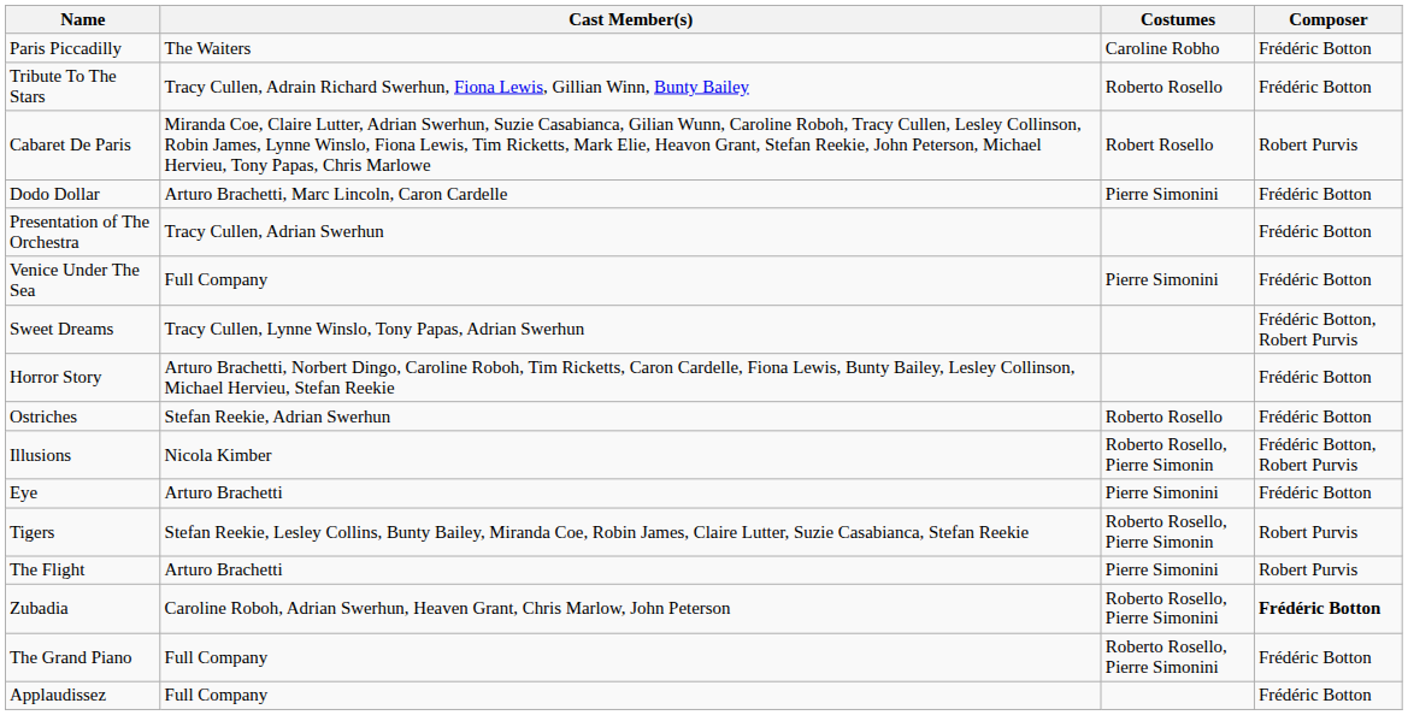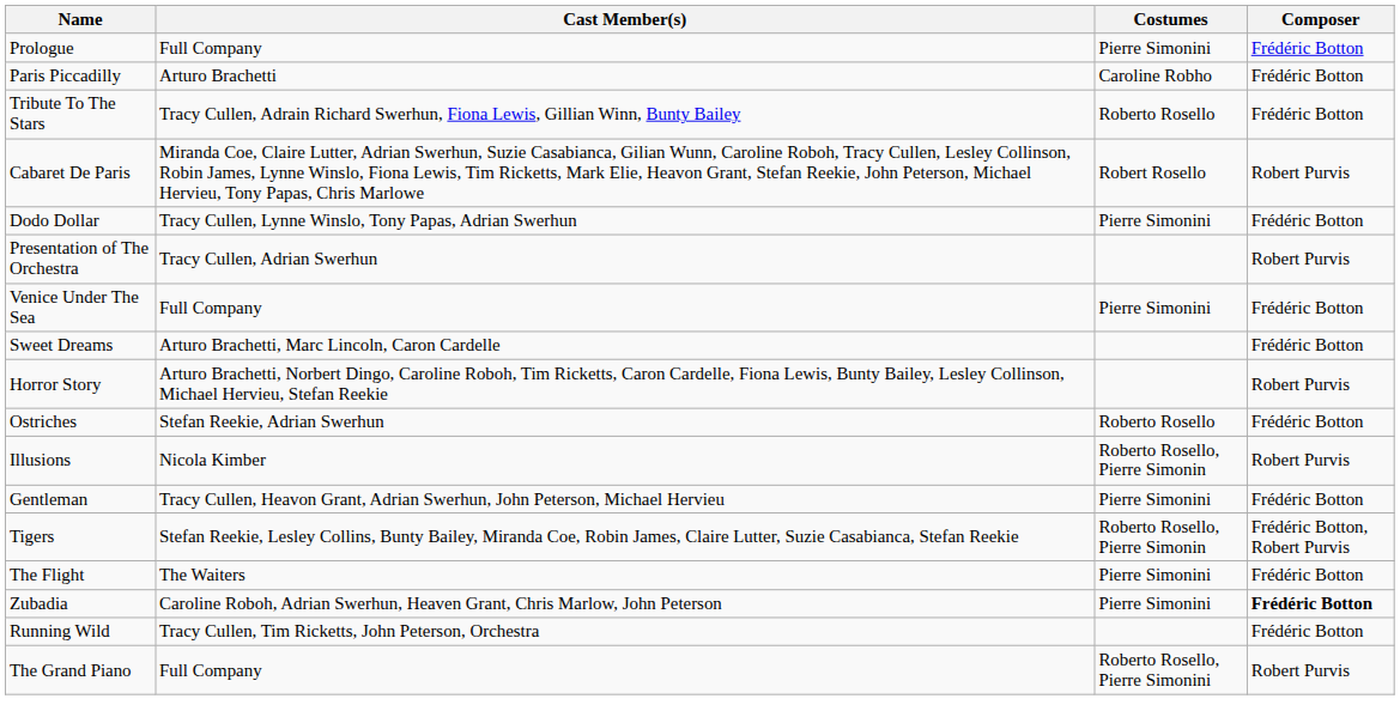+ row: Prologue | Full Company | Pierre Simonini | Frédéric Botton
Paris Piccadilly | Cast Member(s): The Waiters -> Arturo Brachetti
Dodo Dollar | Cast Member(s): Arturo Brachetti, Marc Lincoln, Caron Cardelle -> Tracy Cullen, Lynne Winslo, Tony Papas, Adrian Swerhun
Presentation of The Orchestra | Composer: Frédéric Botton -> Robert Purvis
Sweet Dreams | Cast Member(s): Tracy Cullen, Lynne Winslo, Tony Papas, Adrian Swerhun -> Arturo Brachetti, Marc Lincoln, Caron Cardelle
Sweet Dreams | Composer: Frédéric Botton, Robert Purvis -> Frédéric Botton
Horror Story | Composer: Frédéric Botton -> Robert Purvis
Illusions | Composer: Frédéric Botton, Robert Purvis -> Robert Purvis
- row: Eye | Arturo Brachetti | Pierre Simonini | Frédéric Botton
+ row: Gentleman | Tracy Cullen, Heavon Grant, Adrian Swerhun, John Peterson, Michael Hervieu | Pierre Simonini | Frédéric Botton
Tigers | Composer: Robert Purvis -> Frédéric Botton, Robert Purvis
The Flight | Cast Member(s): Arturo Brachetti -> The Waiters
The Flight | Composer: Robert Purvis -> Frédéric Botton
Zubadia | Costumes: Roberto Rosello, Pierre Simonini -> Pierre Simonini
+ row: Running Wild | Tracy Cullen, Tim Ricketts, John Peterson, Orchestra | Frédéric Botton
The Grand Piano | Composer: Frédéric Botton -> Robert Purvis
- row: Applaudissez | Full Company | Frédéric Botton
